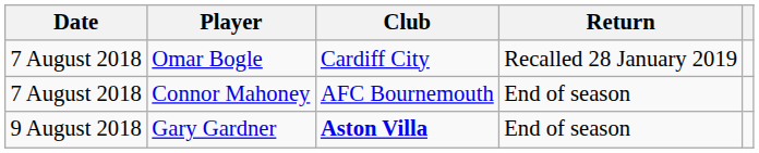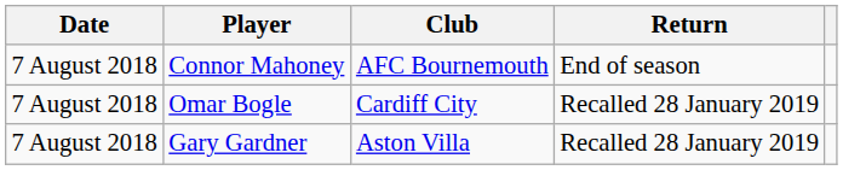rows swapped: Connor Mahoney <-> Omar Bogle
Gary Gardner | Date: 9 August 2018 -> 7 August 2018
Gary Gardner | Club: bold -> normal
Gary Gardner | Return: End of season -> Recalled 28 January 2019
